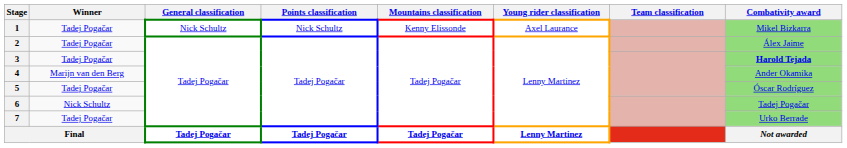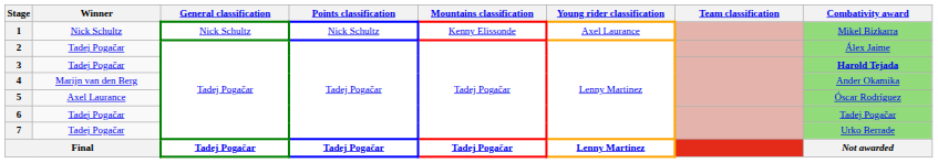1 | Winner: Tadej Pogačar -> Nick Schultz
5 | Winner: Tadej Pogačar -> Axel Laurance
6 | Winner: Nick Schultz -> Tadej Pogačar
